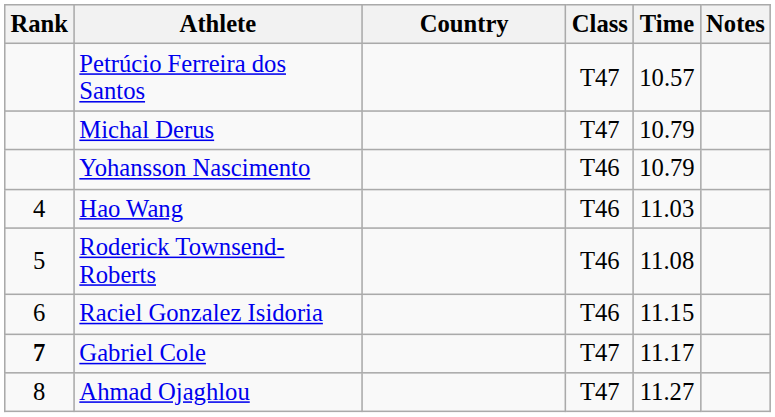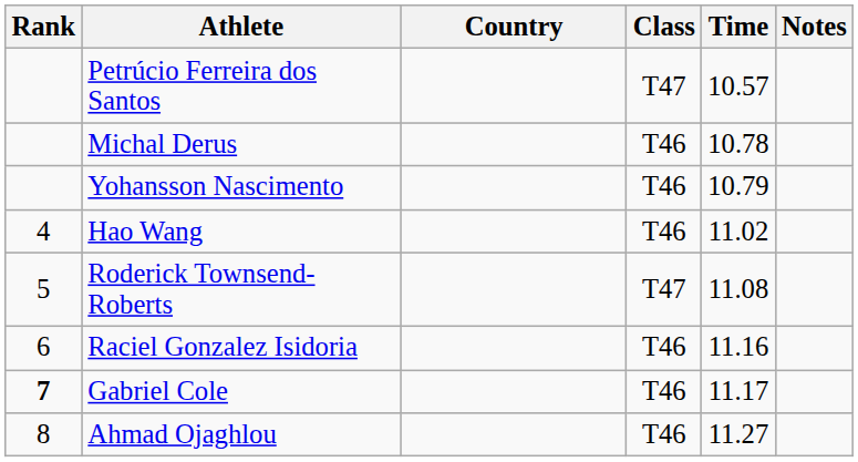Michal Derus | Class: T47 -> T46
Michal Derus | Time: 10.79 -> 10.78
Hao Wang | Time: 11.03 -> 11.02
Roderick Townsend-Roberts | Class: T46 -> T47
Raciel Gonzalez Isidoria | Time: 11.15 -> 11.16
Gabriel Cole | Class: T47 -> T46
Ahmad Ojaghlou | Class: T47 -> T46
